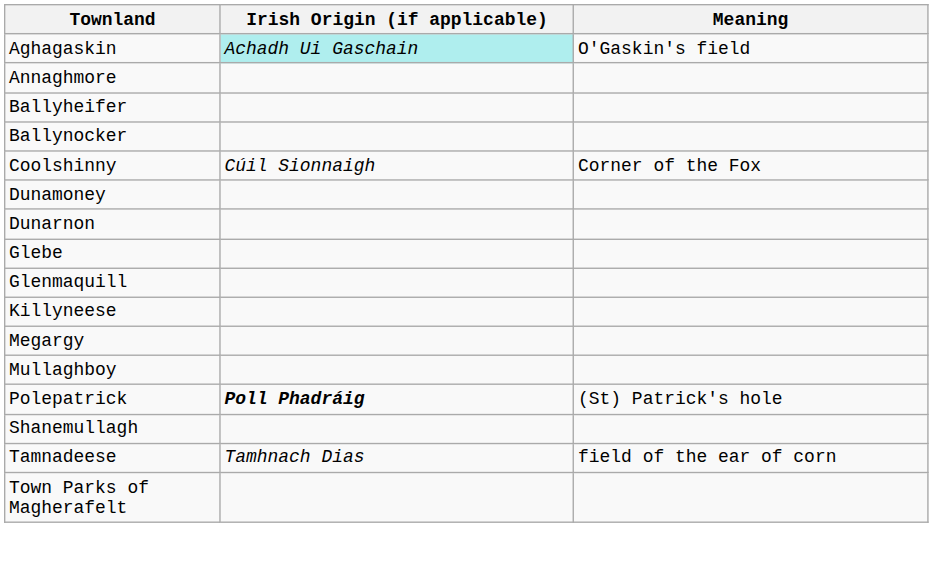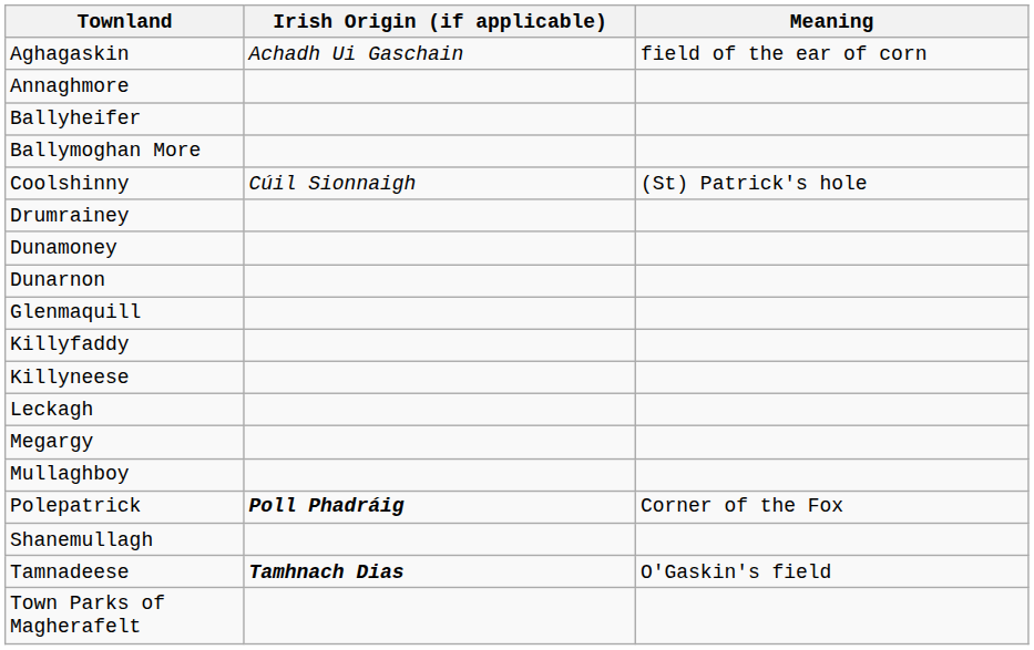Aghagaskin | Irish Origin (if applicable): paleturquoise background -> no background
Aghagaskin | Meaning: O'Gaskin's field -> field of the ear of corn
+ row: Ballymoghan More
- row: Ballynocker
Coolshinny | Meaning: Corner of the Fox -> (St) Patrick's hole
+ row: Drumrainey
- row: Glebe
+ row: Killyfaddy
+ row: Leckagh
Polepatrick | Meaning: (St) Patrick's hole -> Corner of the Fox
Tamnadeese | Irish Origin (if applicable): normal -> bold
Tamnadeese | Meaning: field of the ear of corn -> O'Gaskin's field
